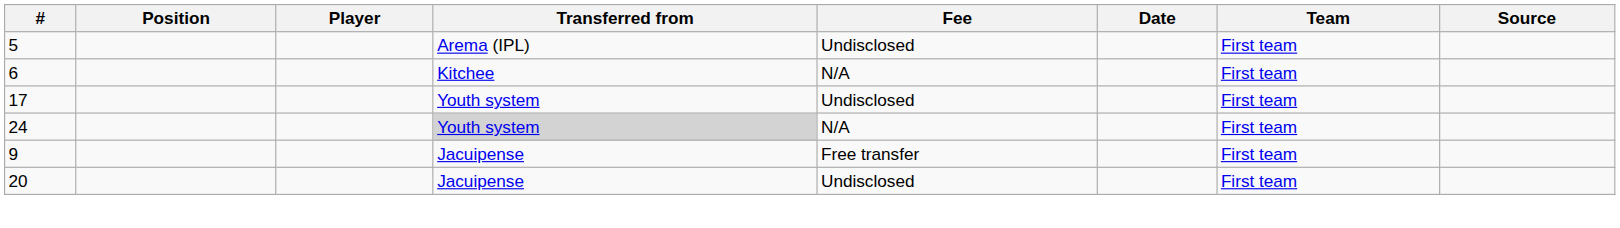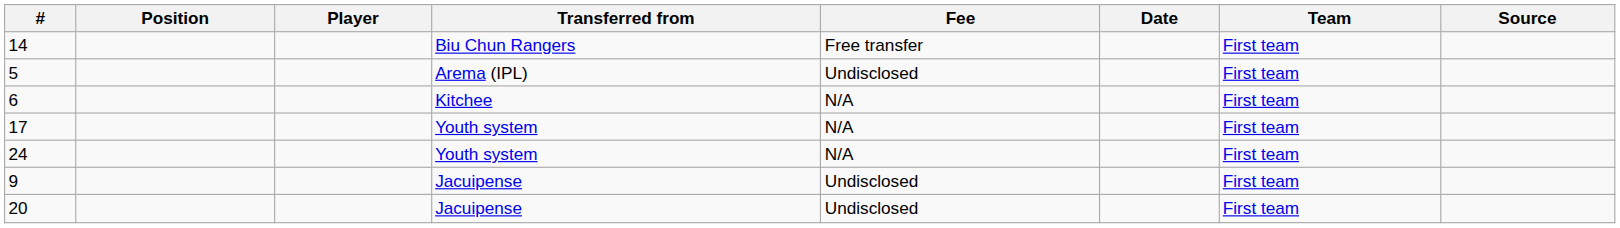+ row: 14 | Biu Chun Rangers | Free transfer | First team
17 | Fee: Undisclosed -> N/A
24 | Transferred from: lightgrey background -> no background
9 | Fee: Free transfer -> Undisclosed
